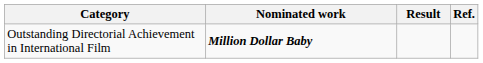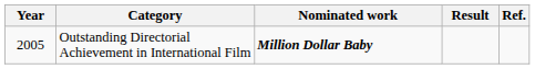+ column: Year | 2005
